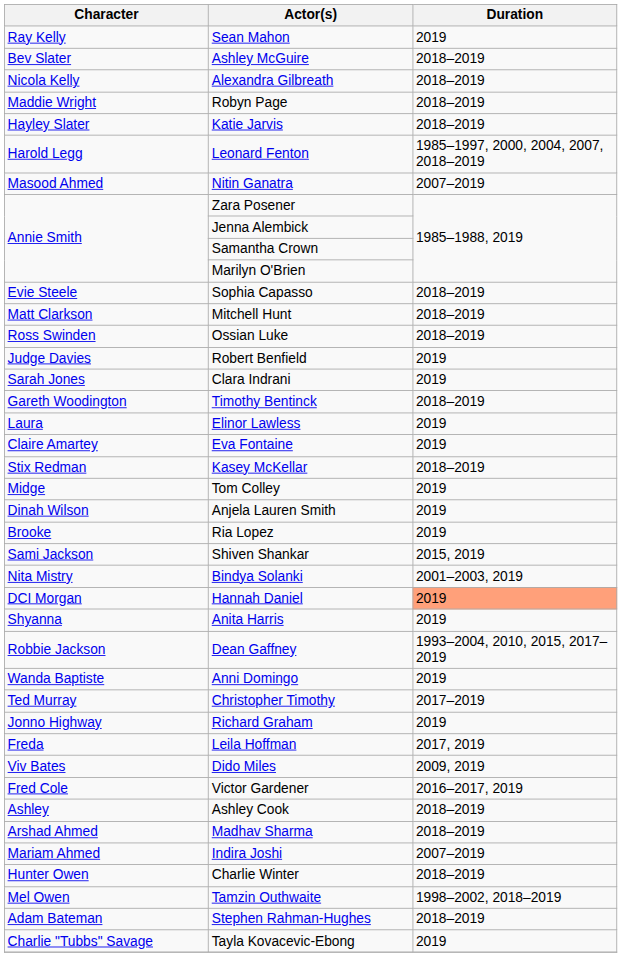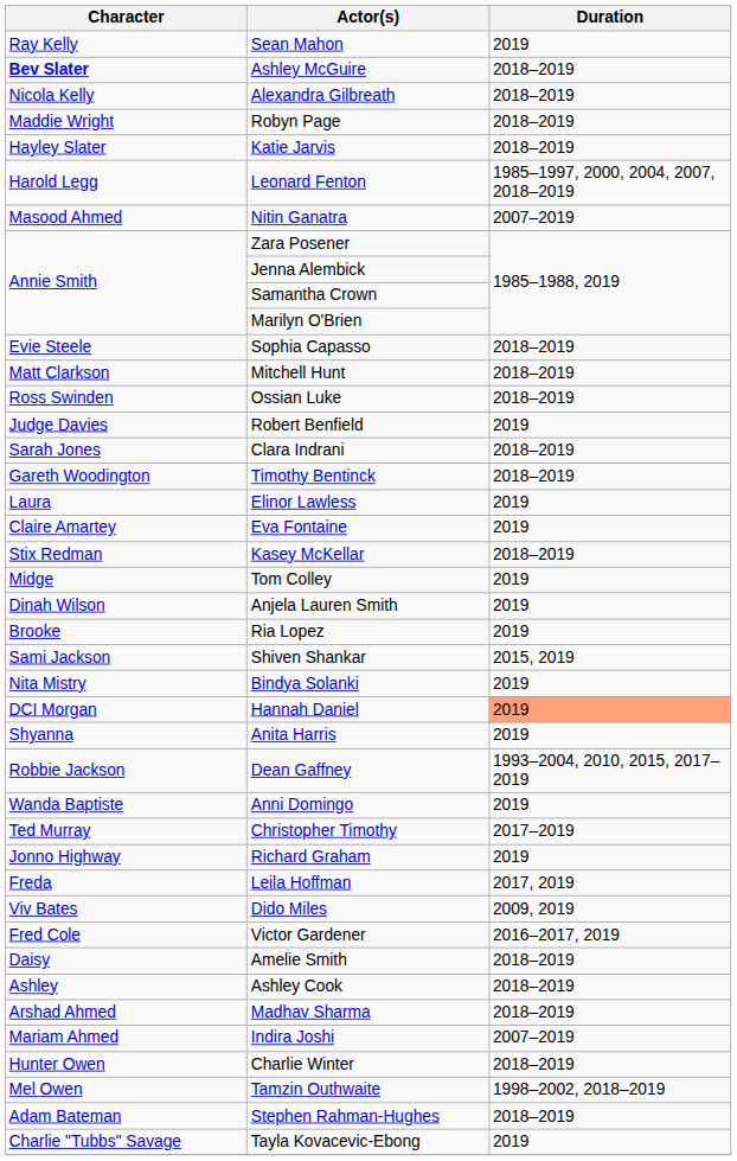Ashley McGuire | Character: normal -> bold
Clara Indrani | Duration: 2019 -> 2018–2019
Bindya Solanki | Duration: 2001–2003, 2019 -> 2019
+ row: Daisy | Amelie Smith | 2018–2019
